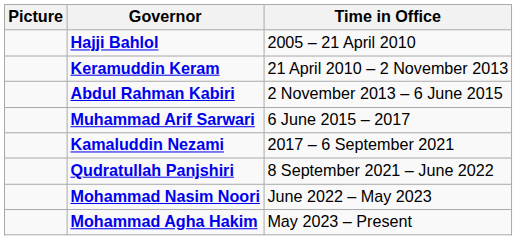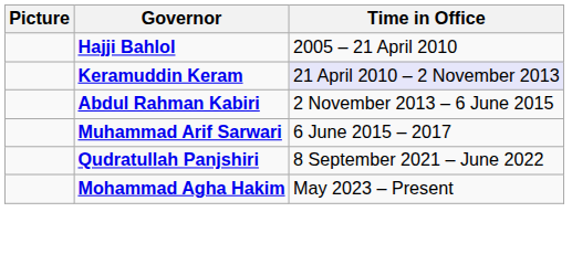Keramuddin Keram | Time in Office: no background -> lavender background
- row: Kamaluddin Nezami | 2017 – 6 September 2021
- row: Mohammad Nasim Noori | June 2022 – May 2023
